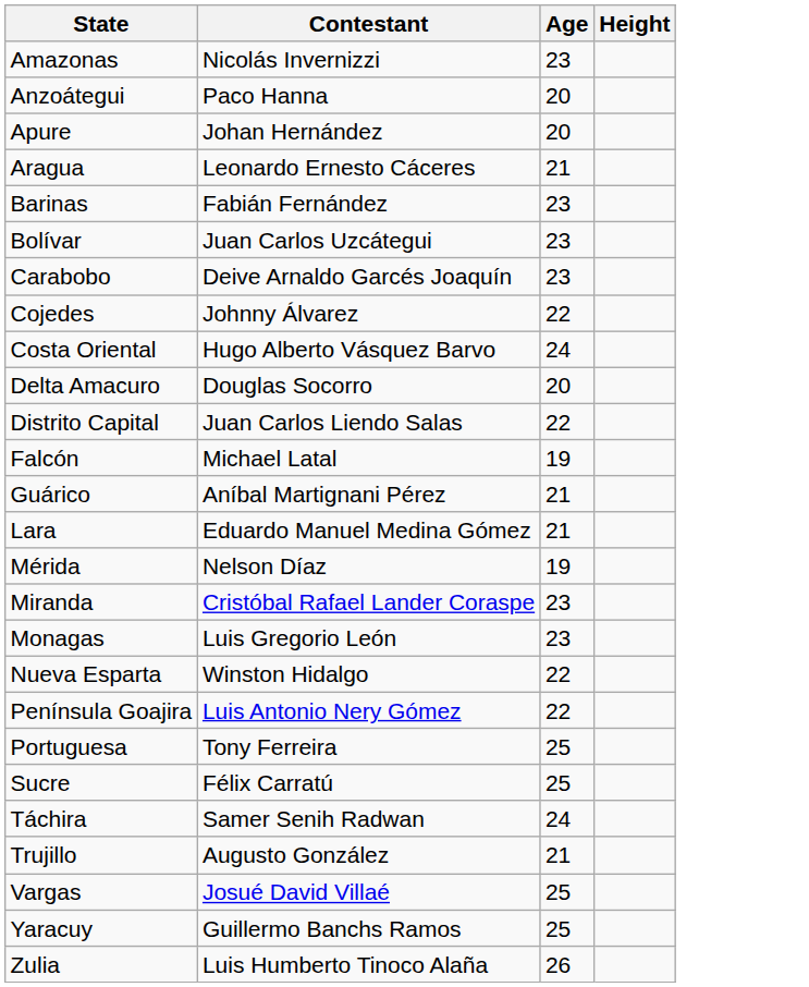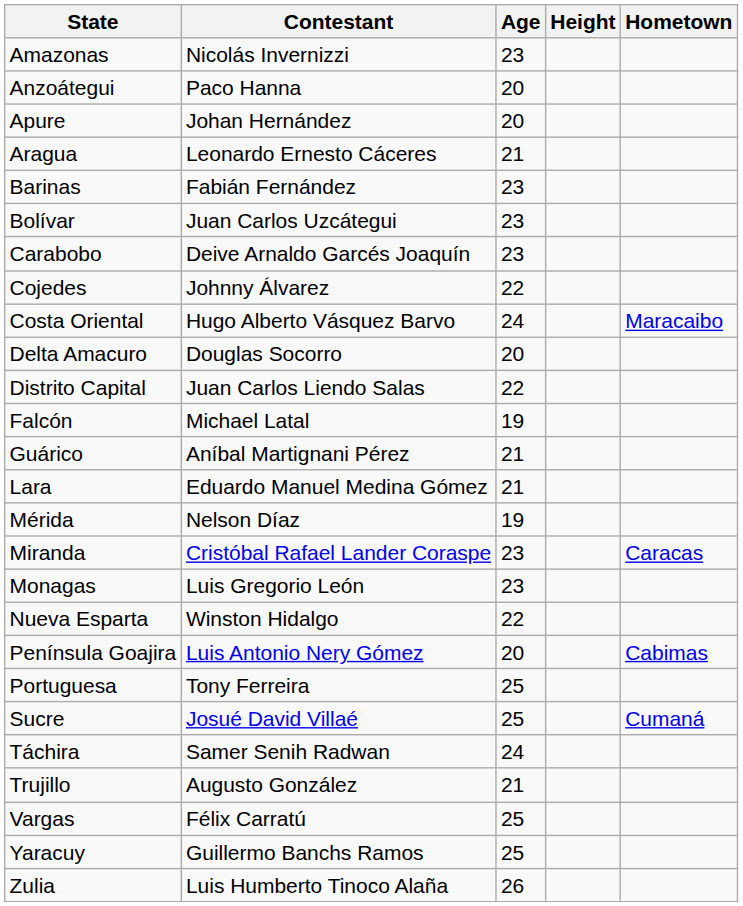+ column: Hometown | Maracaibo | Caracas | Cabimas | Cumaná
Península Goajira | Age: 22 -> 20
Sucre | Contestant: Félix Carratú -> Josué David Villaé
Vargas | Contestant: Josué David Villaé -> Félix Carratú
